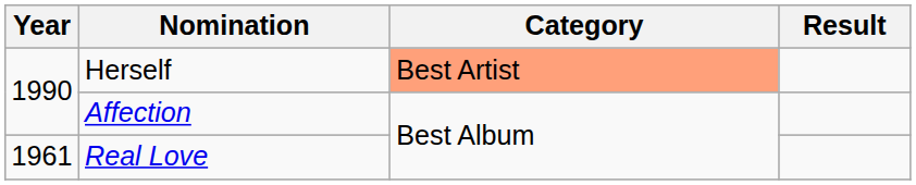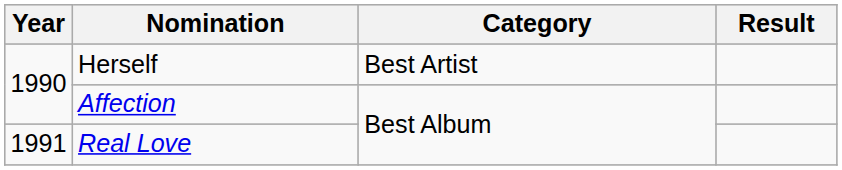Herself | Category: lightsalmon background -> no background
Real Love | Year: 1961 -> 1991
